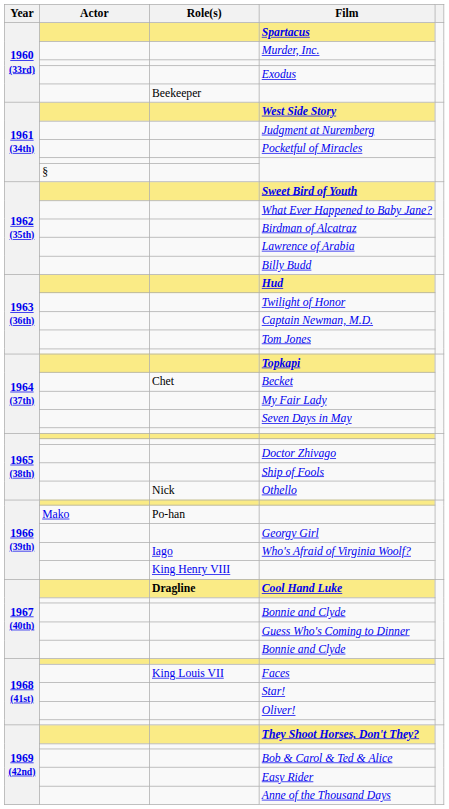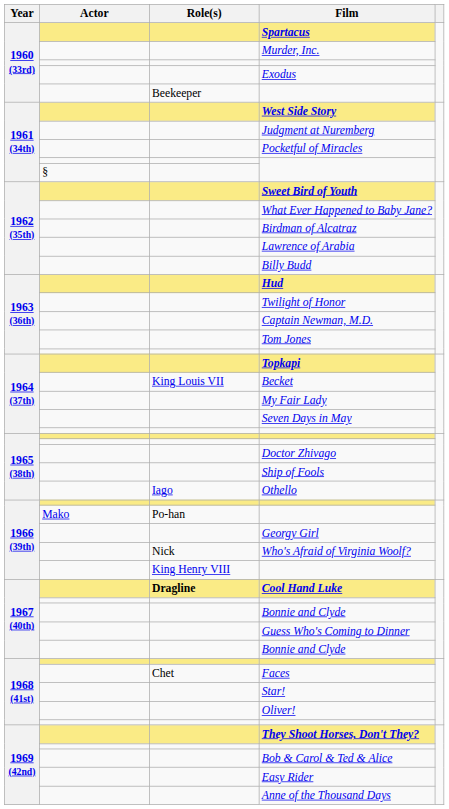Becket | Role(s): Chet -> King Louis VII
Othello | Role(s): Nick -> Iago
Who's Afraid of Virginia Woolf? | Role(s): Iago -> Nick
Faces | Role(s): King Louis VII -> Chet
